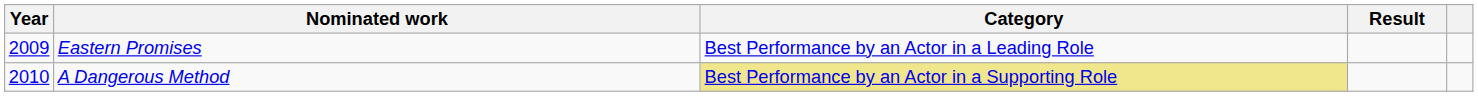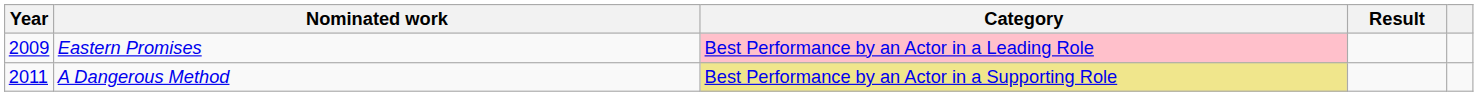Eastern Promises | Category: no background -> pink background
A Dangerous Method | Year: 2010 -> 2011
